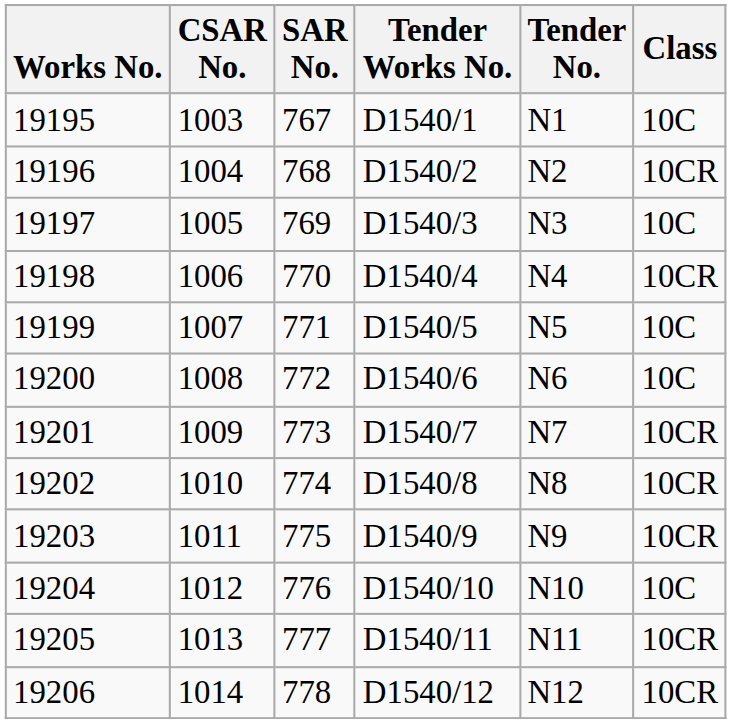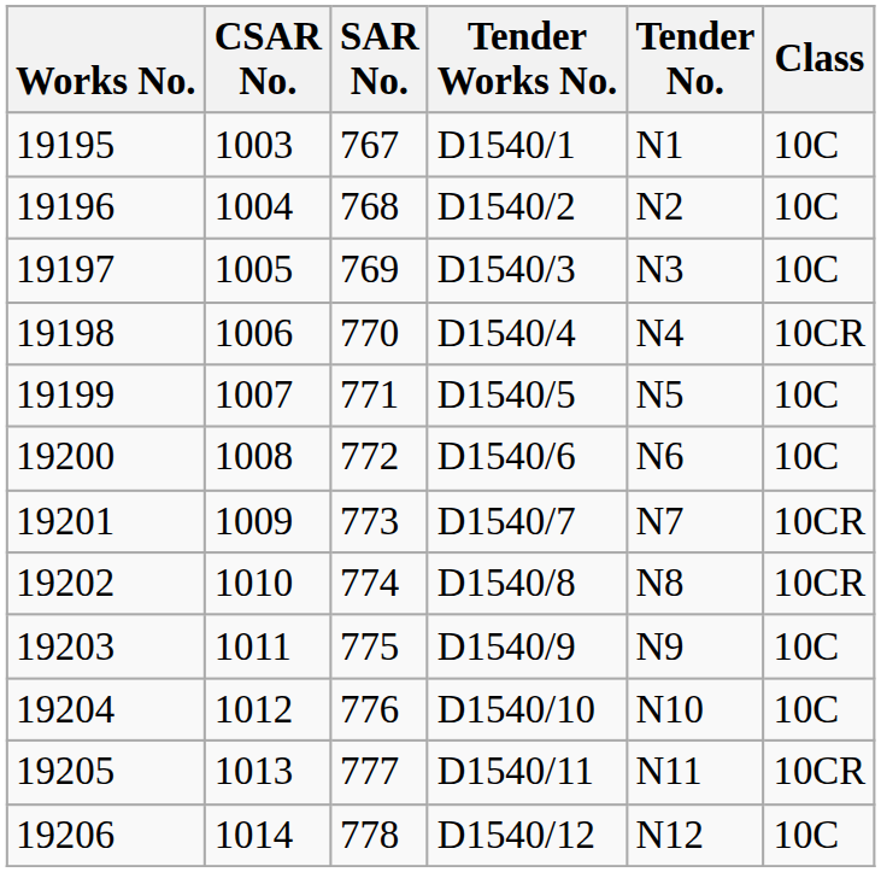19196 | Class: 10CR -> 10C
19203 | Class: 10CR -> 10C
19206 | Class: 10CR -> 10C
